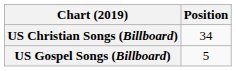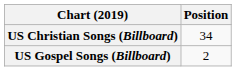US Gospel Songs (Billboard) | Position: 5 -> 2
